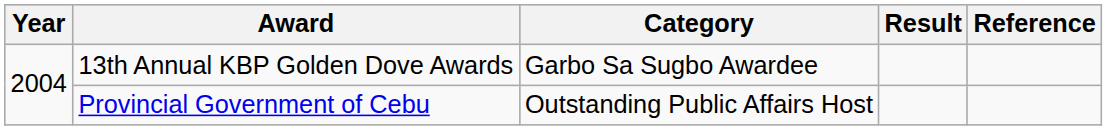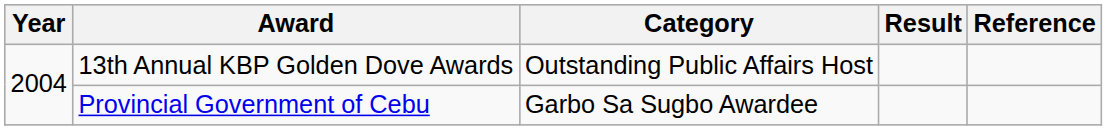13th Annual KBP Golden Dove Awards | Category: Garbo Sa Sugbo Awardee -> Outstanding Public Affairs Host
Provincial Government of Cebu | Category: Outstanding Public Affairs Host -> Garbo Sa Sugbo Awardee
